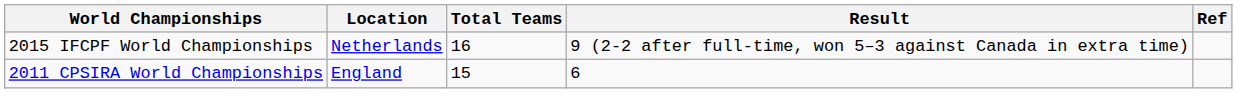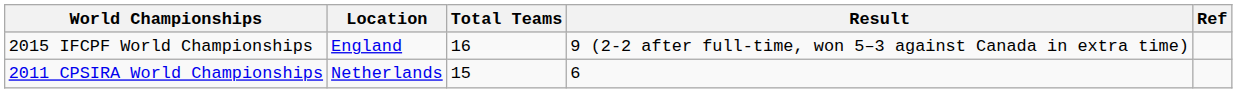2015 IFCPF World Championships | Location: Netherlands -> England
2011 CPSIRA World Championships | Location: England -> Netherlands
